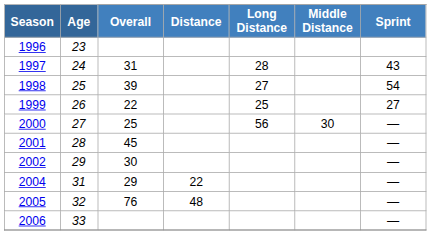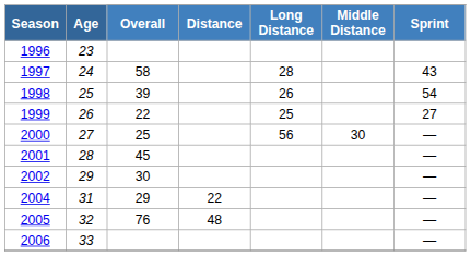1997 | Overall: 31 -> 58
1998 | Long Distance: 27 -> 26
